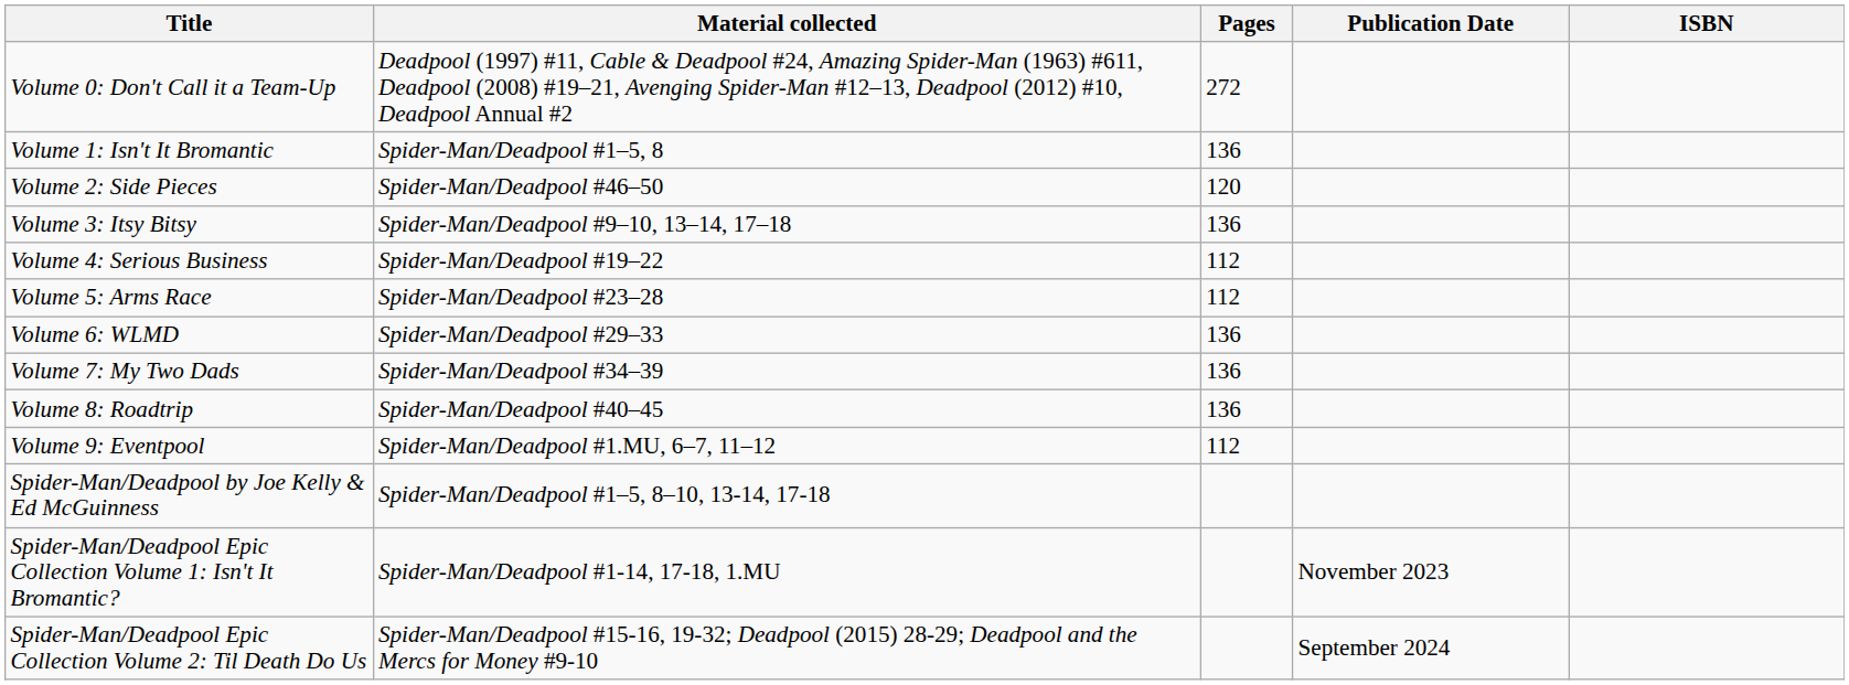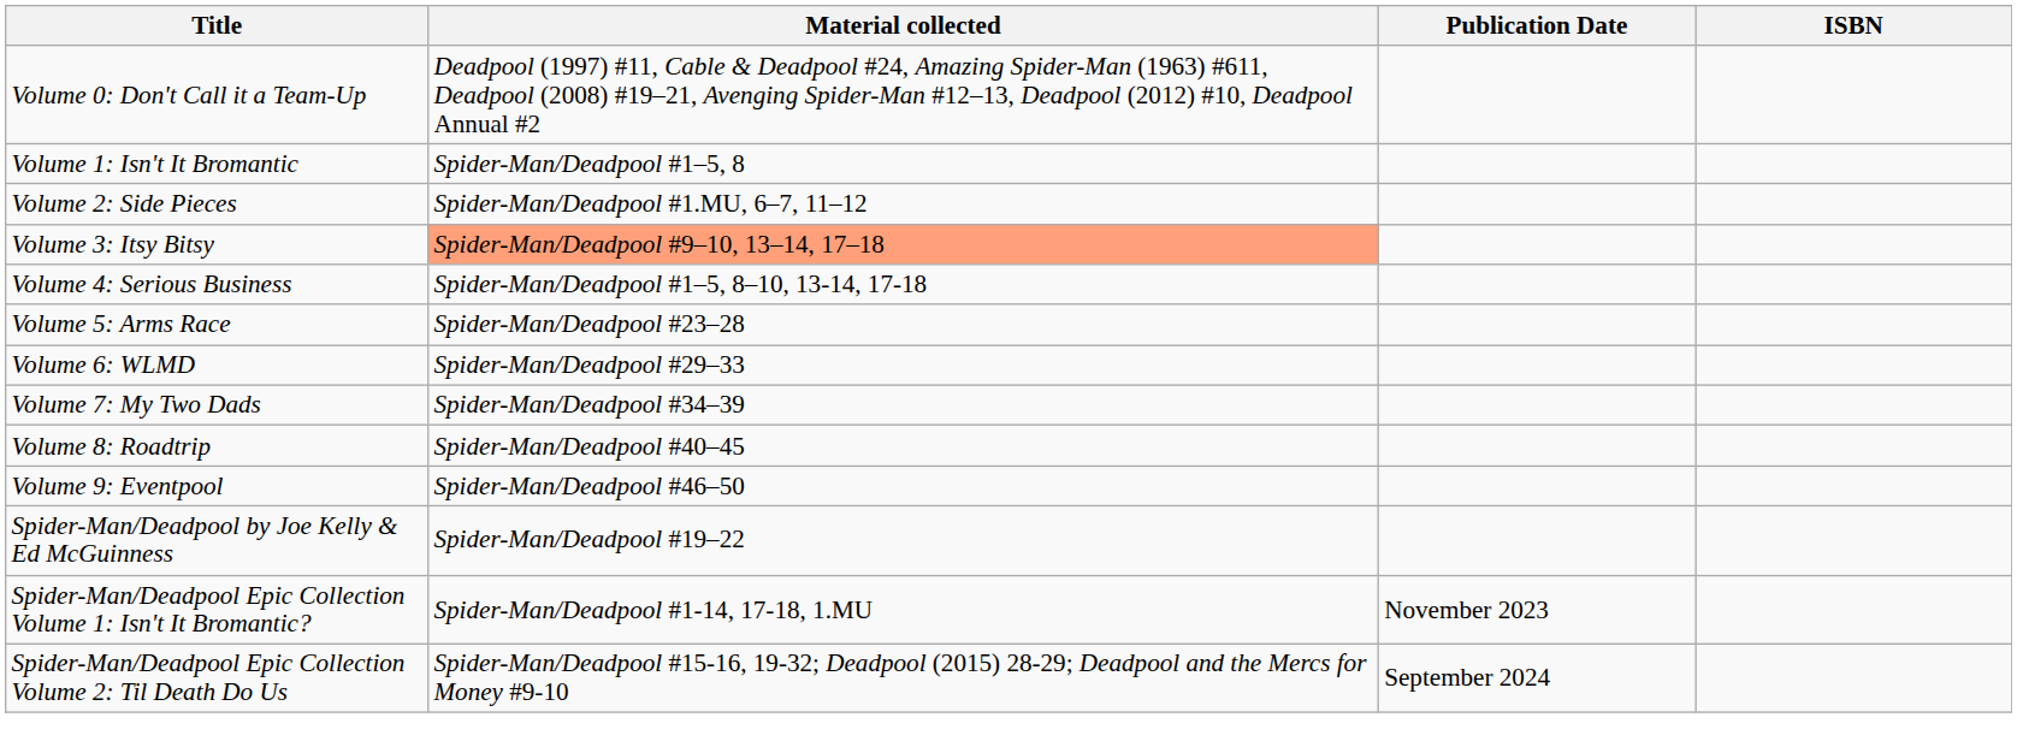- column: Pages | 272 | 136 | 120 | 136 | 112 | 112 | 136 | 136 | 136 | 112
Volume 2: Side Pieces | Material collected: Spider-Man/Deadpool #46–50 -> Spider-Man/Deadpool #1.MU, 6–7, 11–12
Volume 3: Itsy Bitsy | Material collected: no background -> lightsalmon background
Volume 4: Serious Business | Material collected: Spider-Man/Deadpool #19–22 -> Spider-Man/Deadpool #1–5, 8–10, 13-14, 17-18
Volume 9: Eventpool | Material collected: Spider-Man/Deadpool #1.MU, 6–7, 11–12 -> Spider-Man/Deadpool #46–50
Spider-Man/Deadpool by Joe Kelly & Ed McGuinness | Material collected: Spider-Man/Deadpool #1–5, 8–10, 13-14, 17-18 -> Spider-Man/Deadpool #19–22
